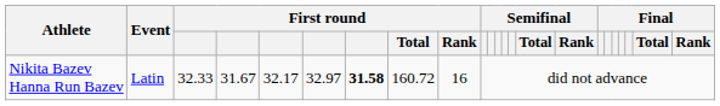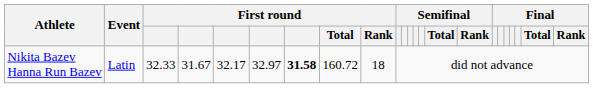Nikita Bazev Hanna Run Bazev | First round / Rank: 16 -> 18
